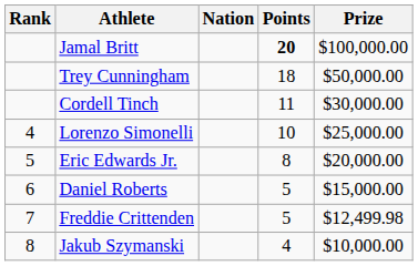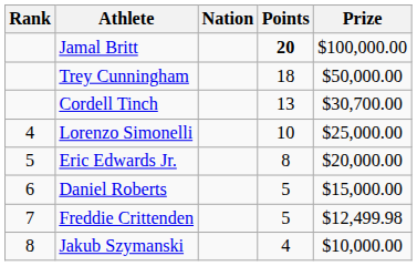Cordell Tinch | Points: 11 -> 13
Cordell Tinch | Prize: $30,000.00 -> $30,700.00
